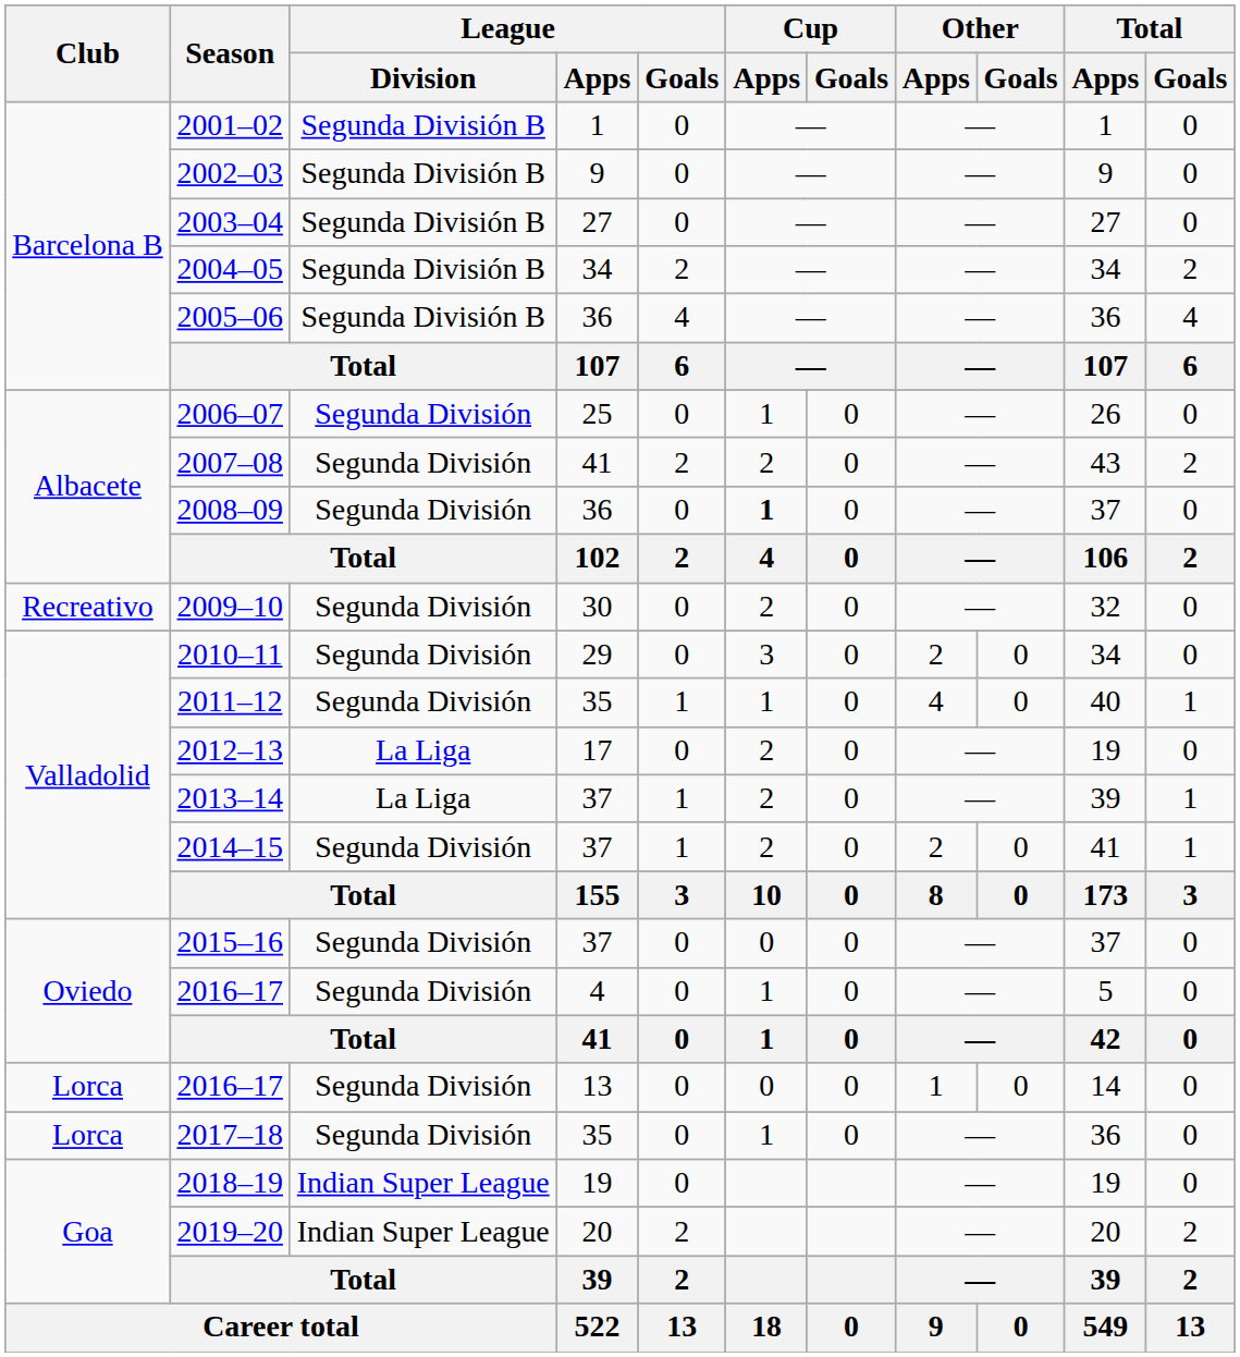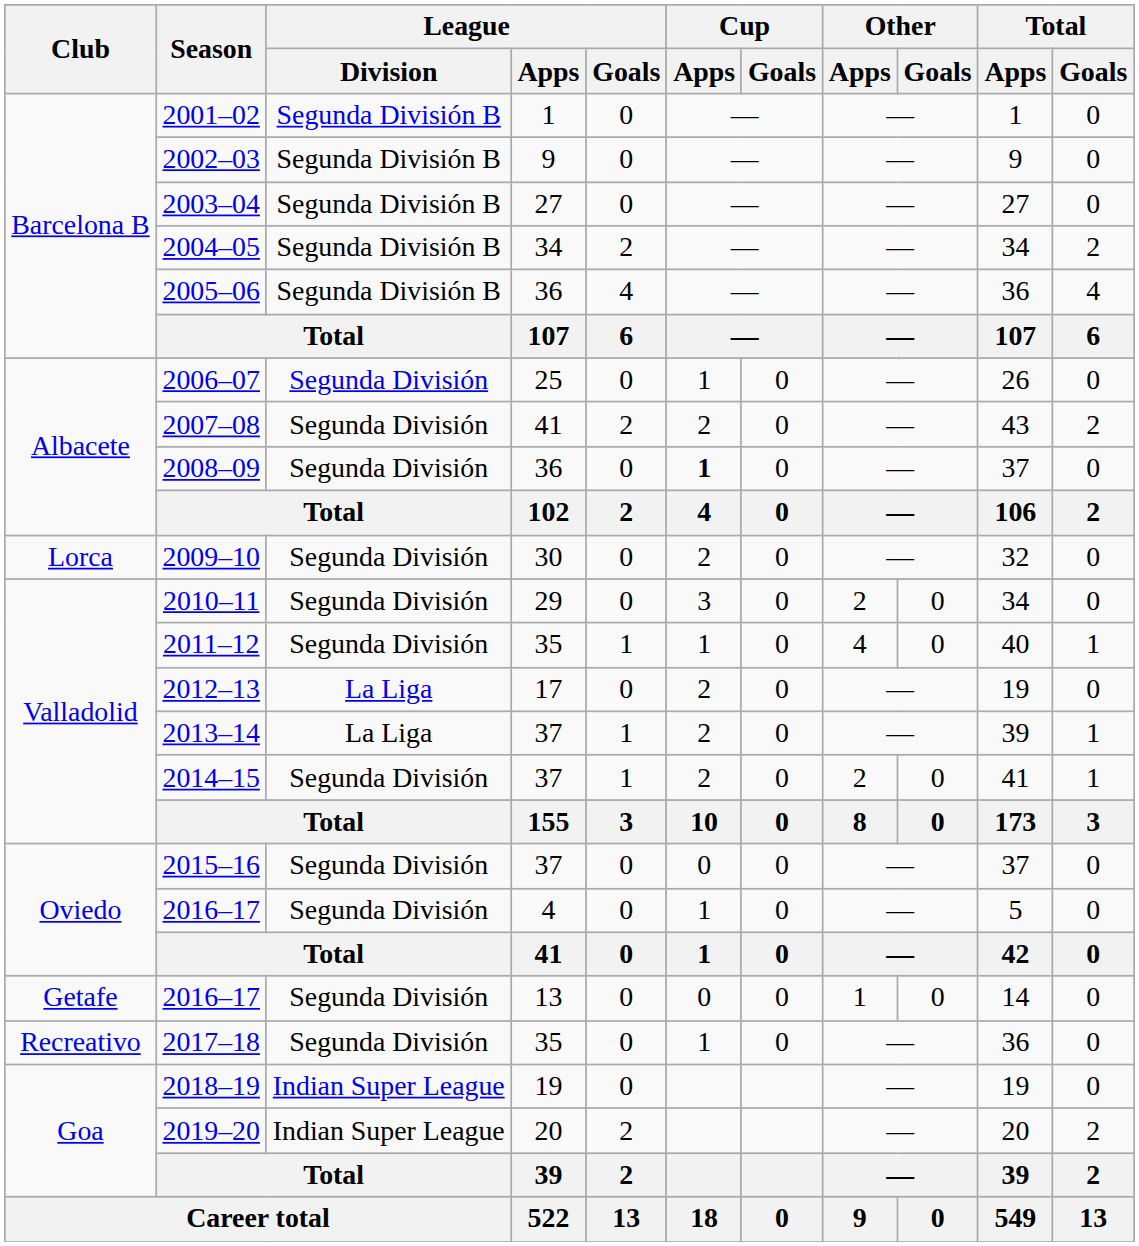2009–10 | Club: Recreativo -> Lorca
2016–17 / 13 | Club: Lorca -> Getafe
2017–18 | Club: Lorca -> Recreativo
